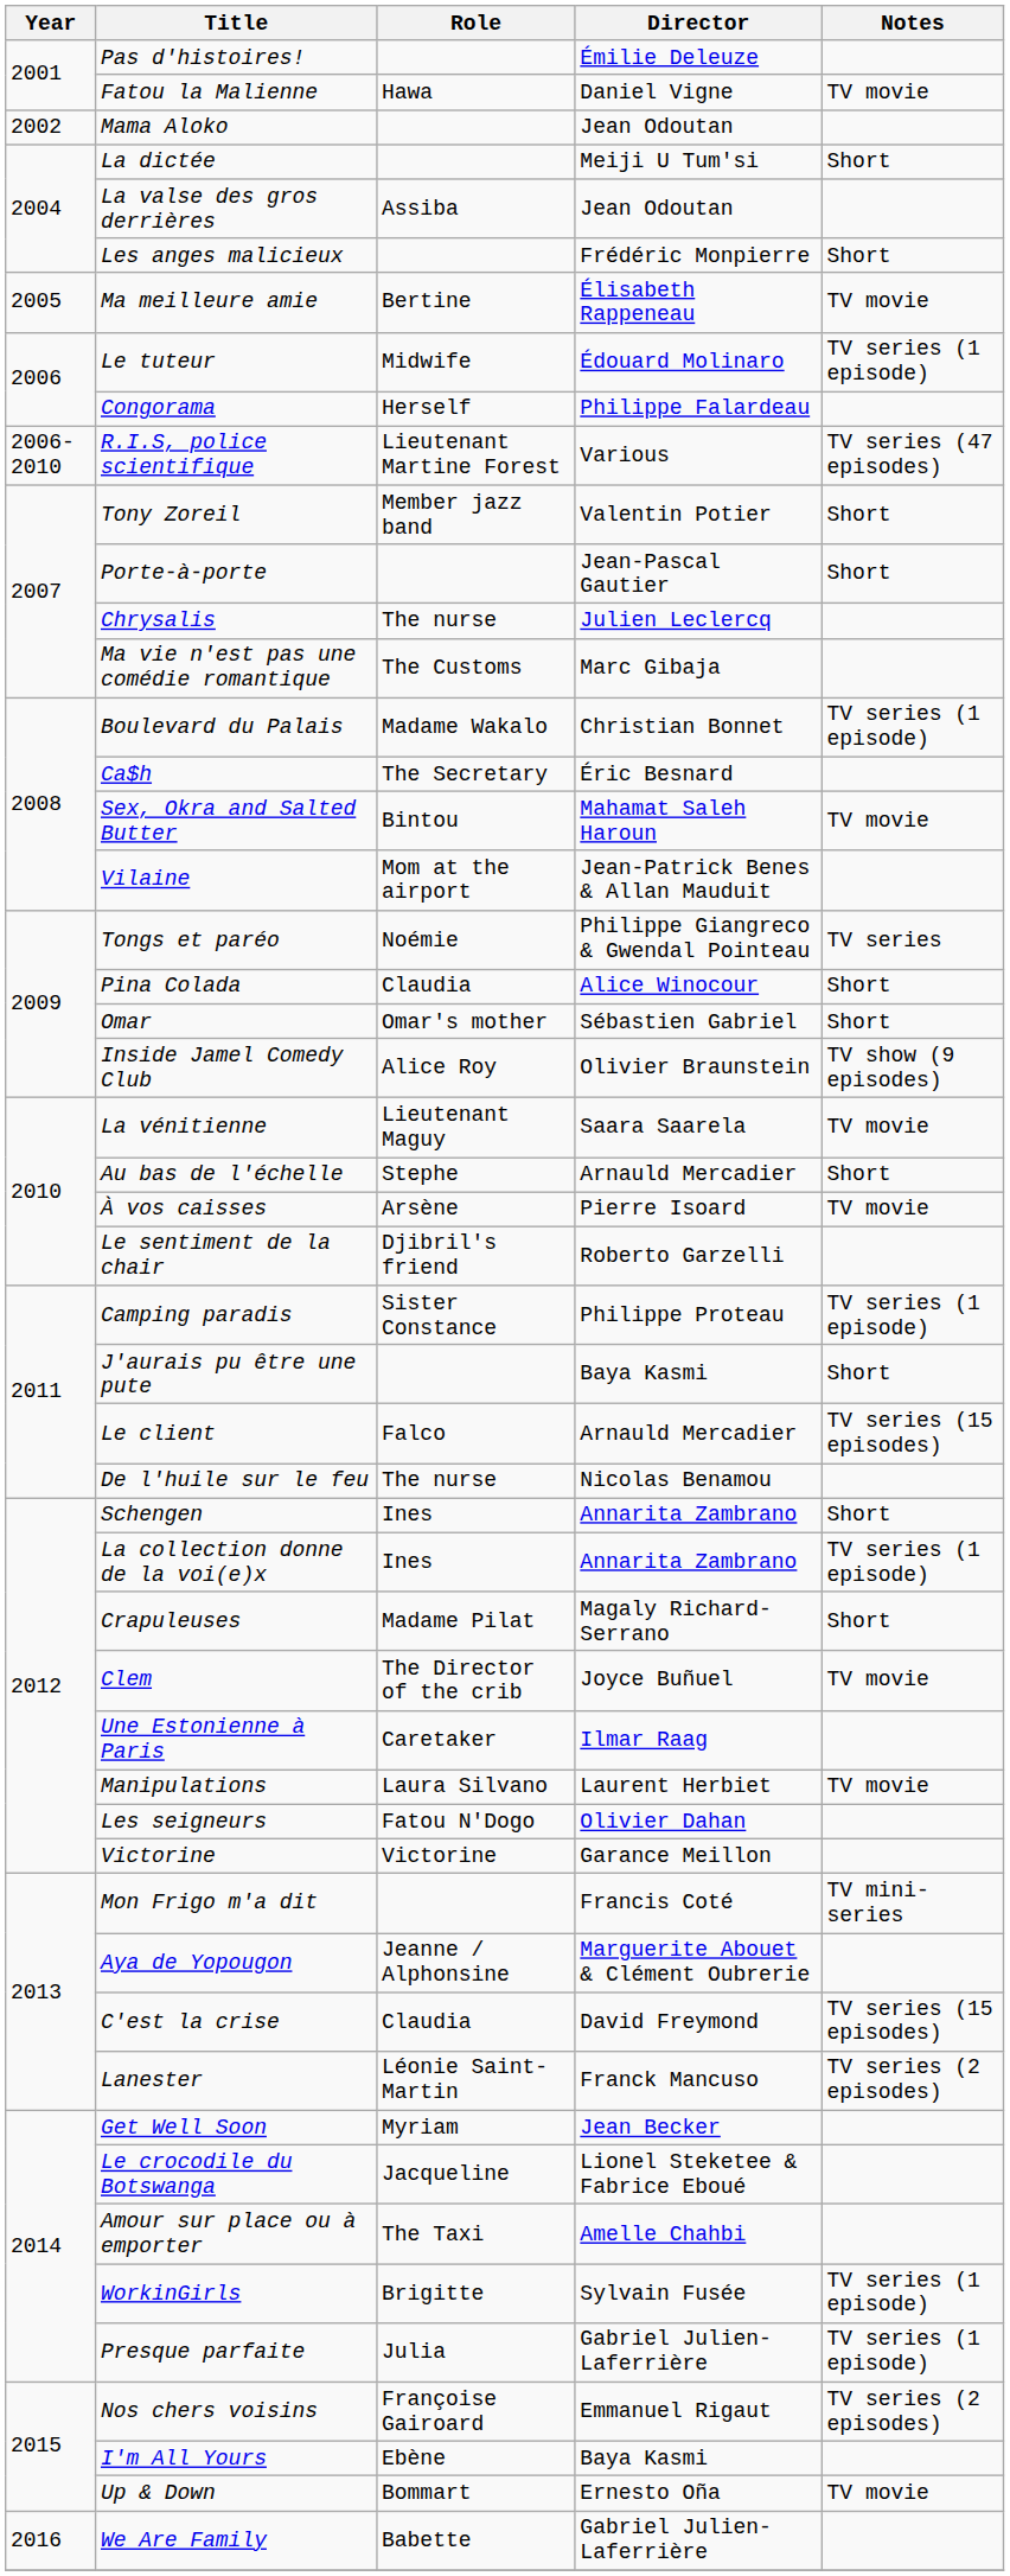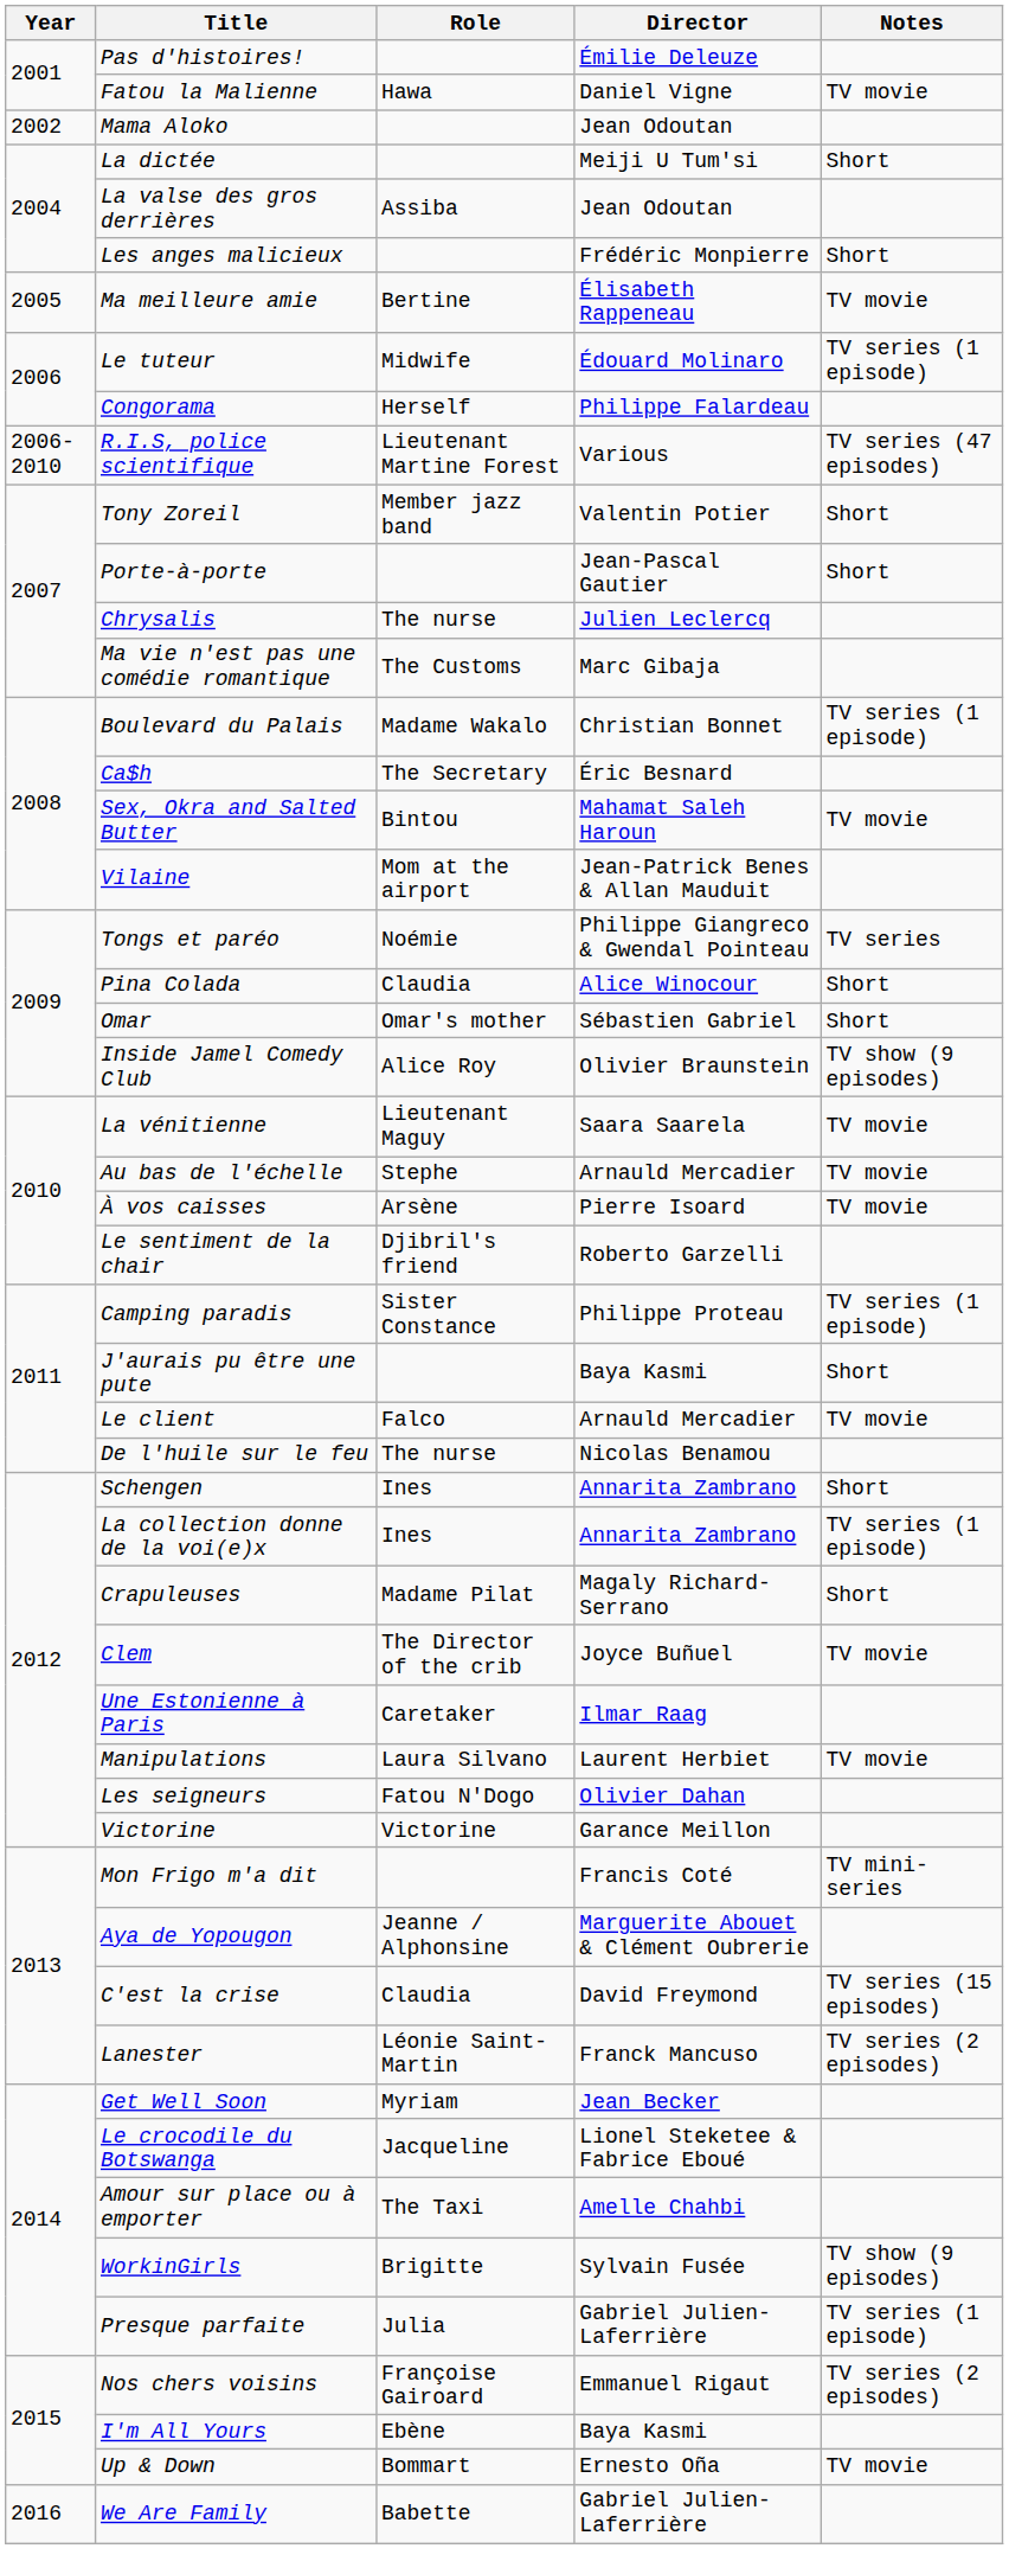Au bas de l'échelle | Notes: Short -> TV movie
Le client | Notes: TV series (15 episodes) -> TV movie
WorkinGirls | Notes: TV series (1 episode) -> TV show (9 episodes)
